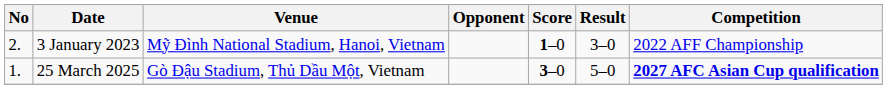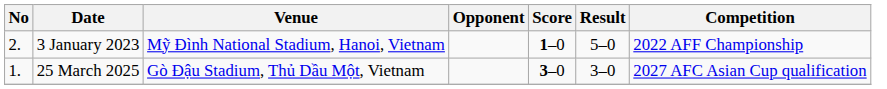3 January 2023 | Result: 3–0 -> 5–0
25 March 2025 | Result: 5–0 -> 3–0
25 March 2025 | Competition: bold -> normal
